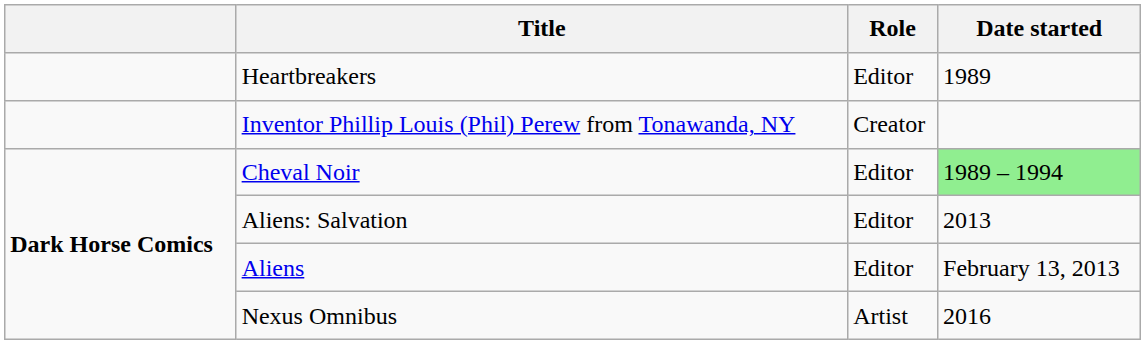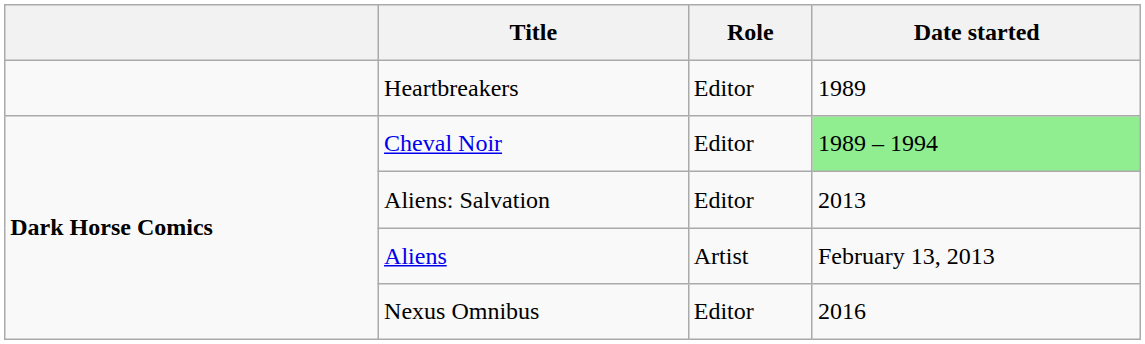- row: Inventor Phillip Louis (Phil) Perew from Tonawanda, NY | Creator
Aliens | Role: Editor -> Artist
Nexus Omnibus | Role: Artist -> Editor
